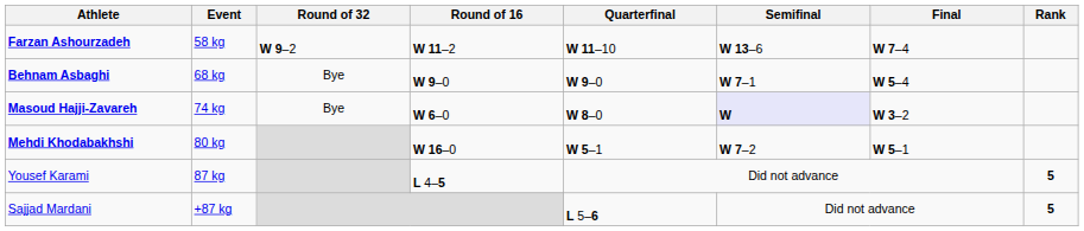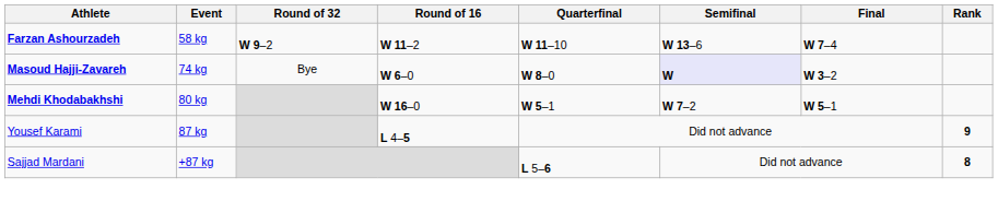- row: Behnam Asbaghi | 68 kg | Bye | W 9–0 | W 9–0 | W 7–1 | W 5–4
Yousef Karami | Rank: 5 -> 9
Sajjad Mardani | Rank: 5 -> 8
